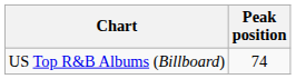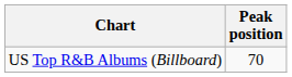US Top R&B Albums (Billboard) | Peak position: 74 -> 70
